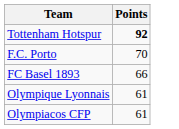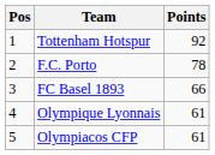+ column: Pos | 1 | 2 | 3 | 4 | 5
Tottenham Hotspur | Points: bold -> normal
F.C. Porto | Points: 70 -> 78
